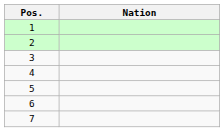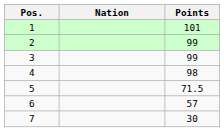+ column: Points | 101 | 99 | 99 | 98 | 71.5 | 57 | 30
